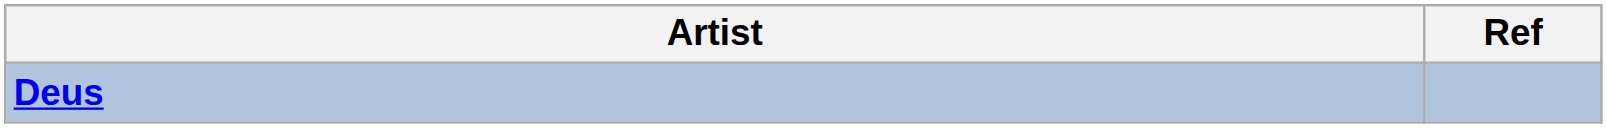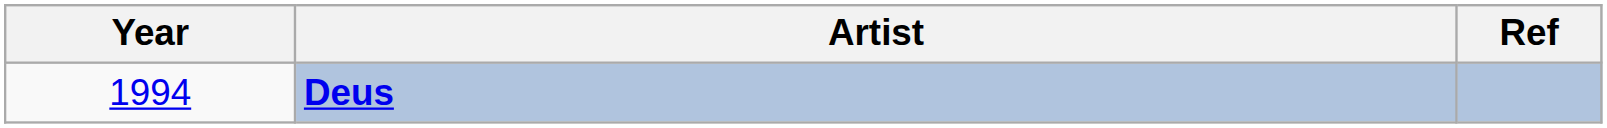+ column: Year | 1994
